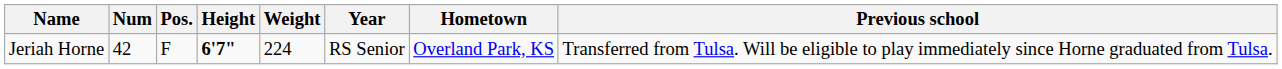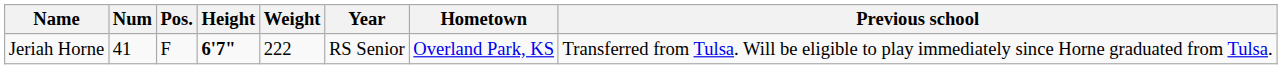Jeriah Horne | Num: 42 -> 41
Jeriah Horne | Weight: 224 -> 222
